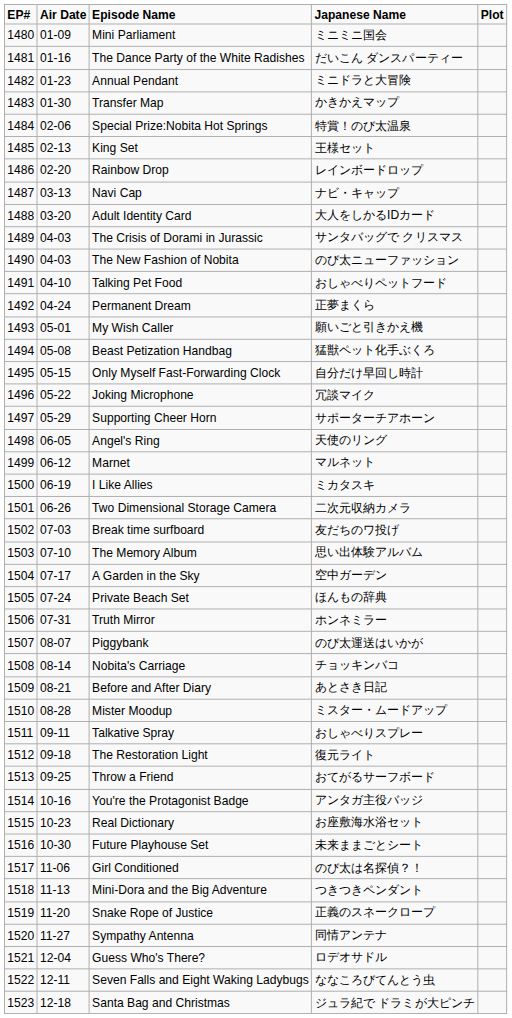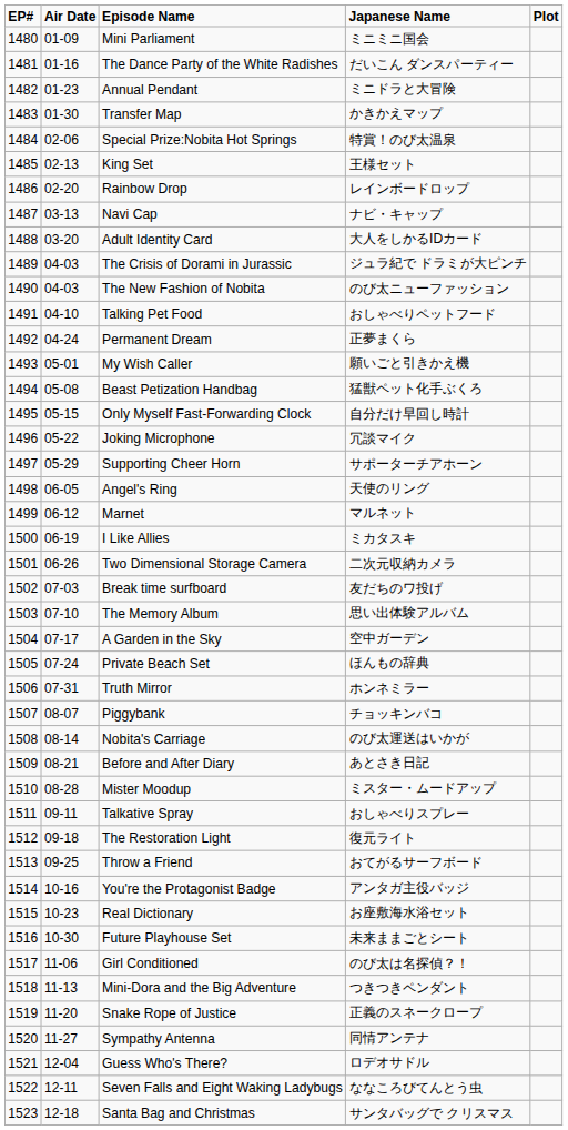The Crisis of Dorami in Jurassic | Japanese Name: サンタバッグで クリスマス -> ジュラ紀で ドラミが大ピンチ
Piggybank | Japanese Name: のび太運送はいかが -> チョッキンバコ
Nobita's Carriage | Japanese Name: チョッキンバコ -> のび太運送はいかが
Santa Bag and Christmas | Japanese Name: ジュラ紀で ドラミが大ピンチ -> サンタバッグで クリスマス
